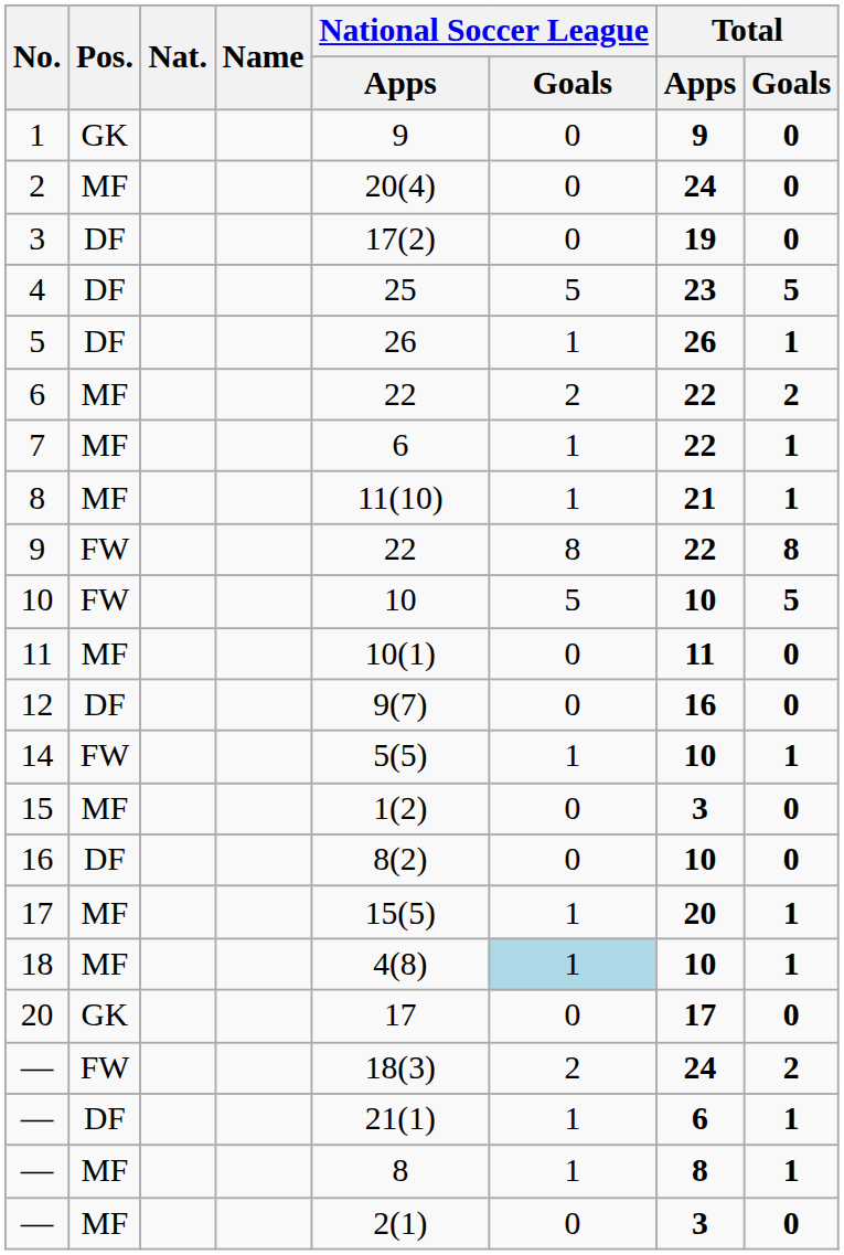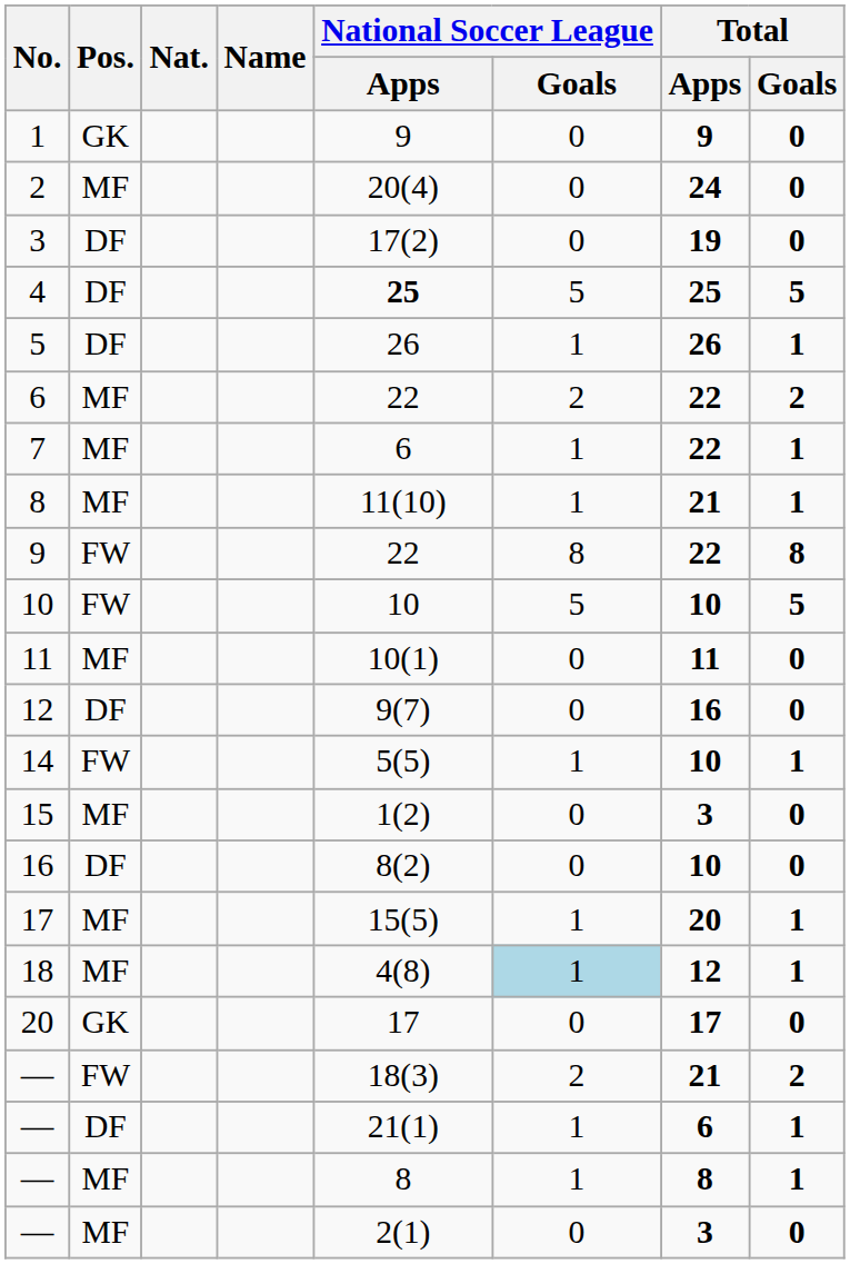4 | National Soccer League / Apps: normal -> bold
4 | Total / Apps: 23 -> 25
18 | Total / Apps: 10 -> 12
— / FW | Total / Apps: 24 -> 21
